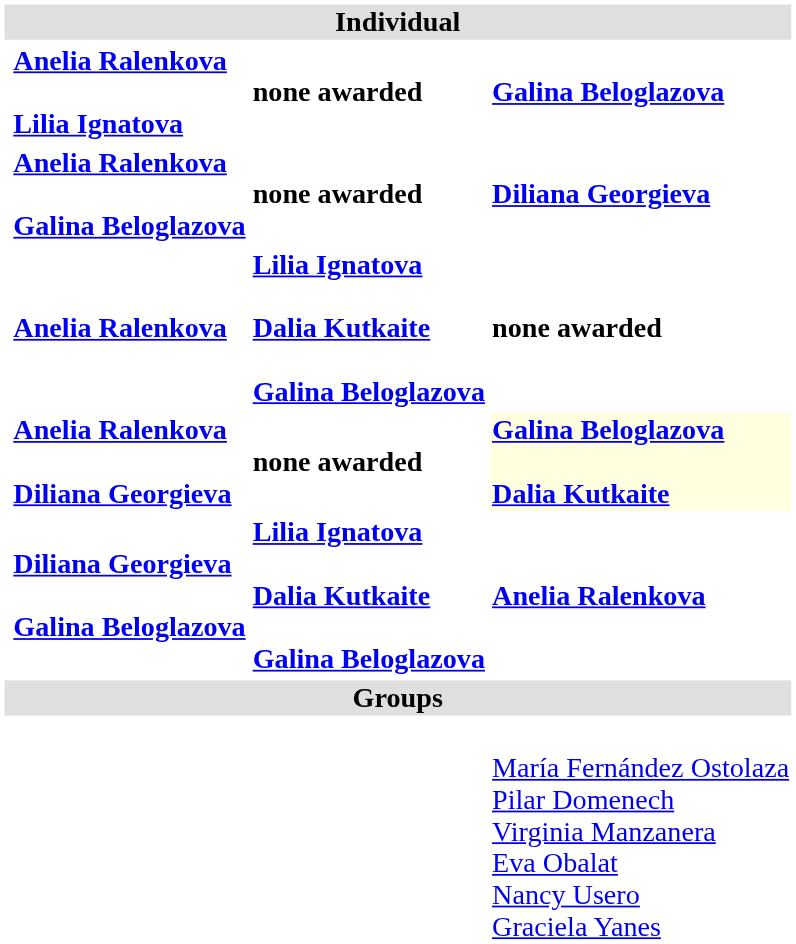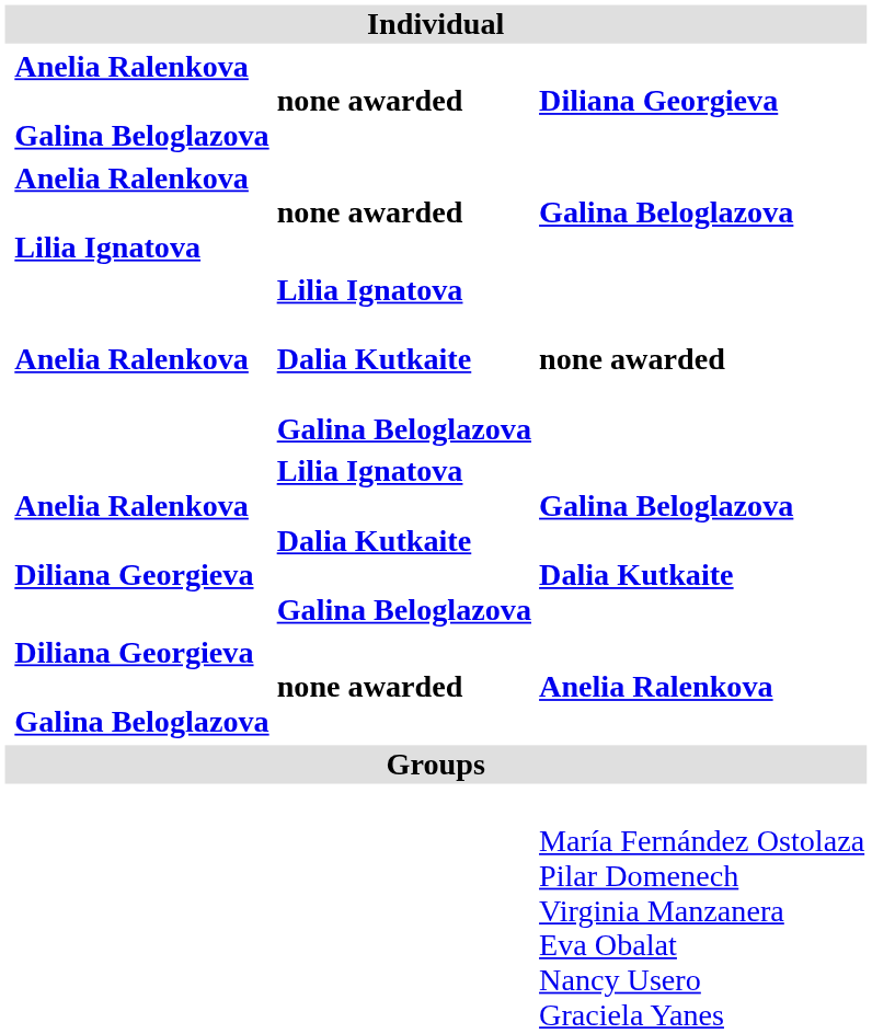rows swapped: Anelia Ralenkova Galina Beloglazova <-> Anelia Ralenkova Lilia Ignatova
Anelia Ralenkova Diliana Georgieva | column 3: none awarded -> Lilia Ignatova Dalia Kutkaite Galina Beloglazova
Anelia Ralenkova Diliana Georgieva | column 4: lightyellow background -> no background
Diliana Georgieva Galina Beloglazova | column 3: Lilia Ignatova Dalia Kutkaite Galina Beloglazova -> none awarded
